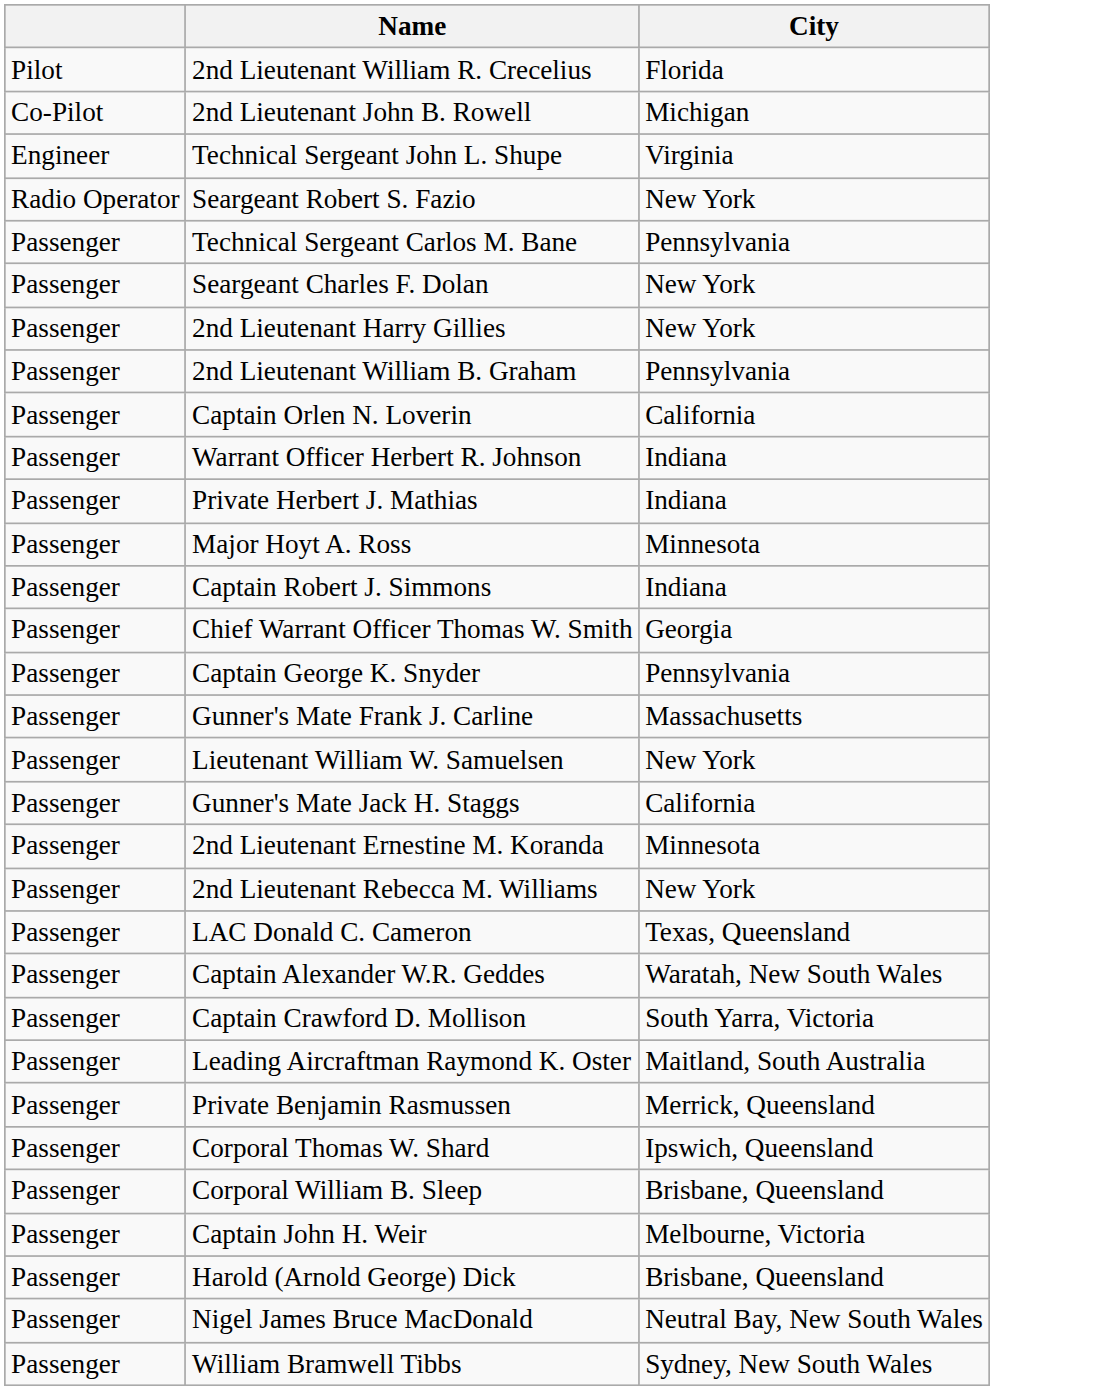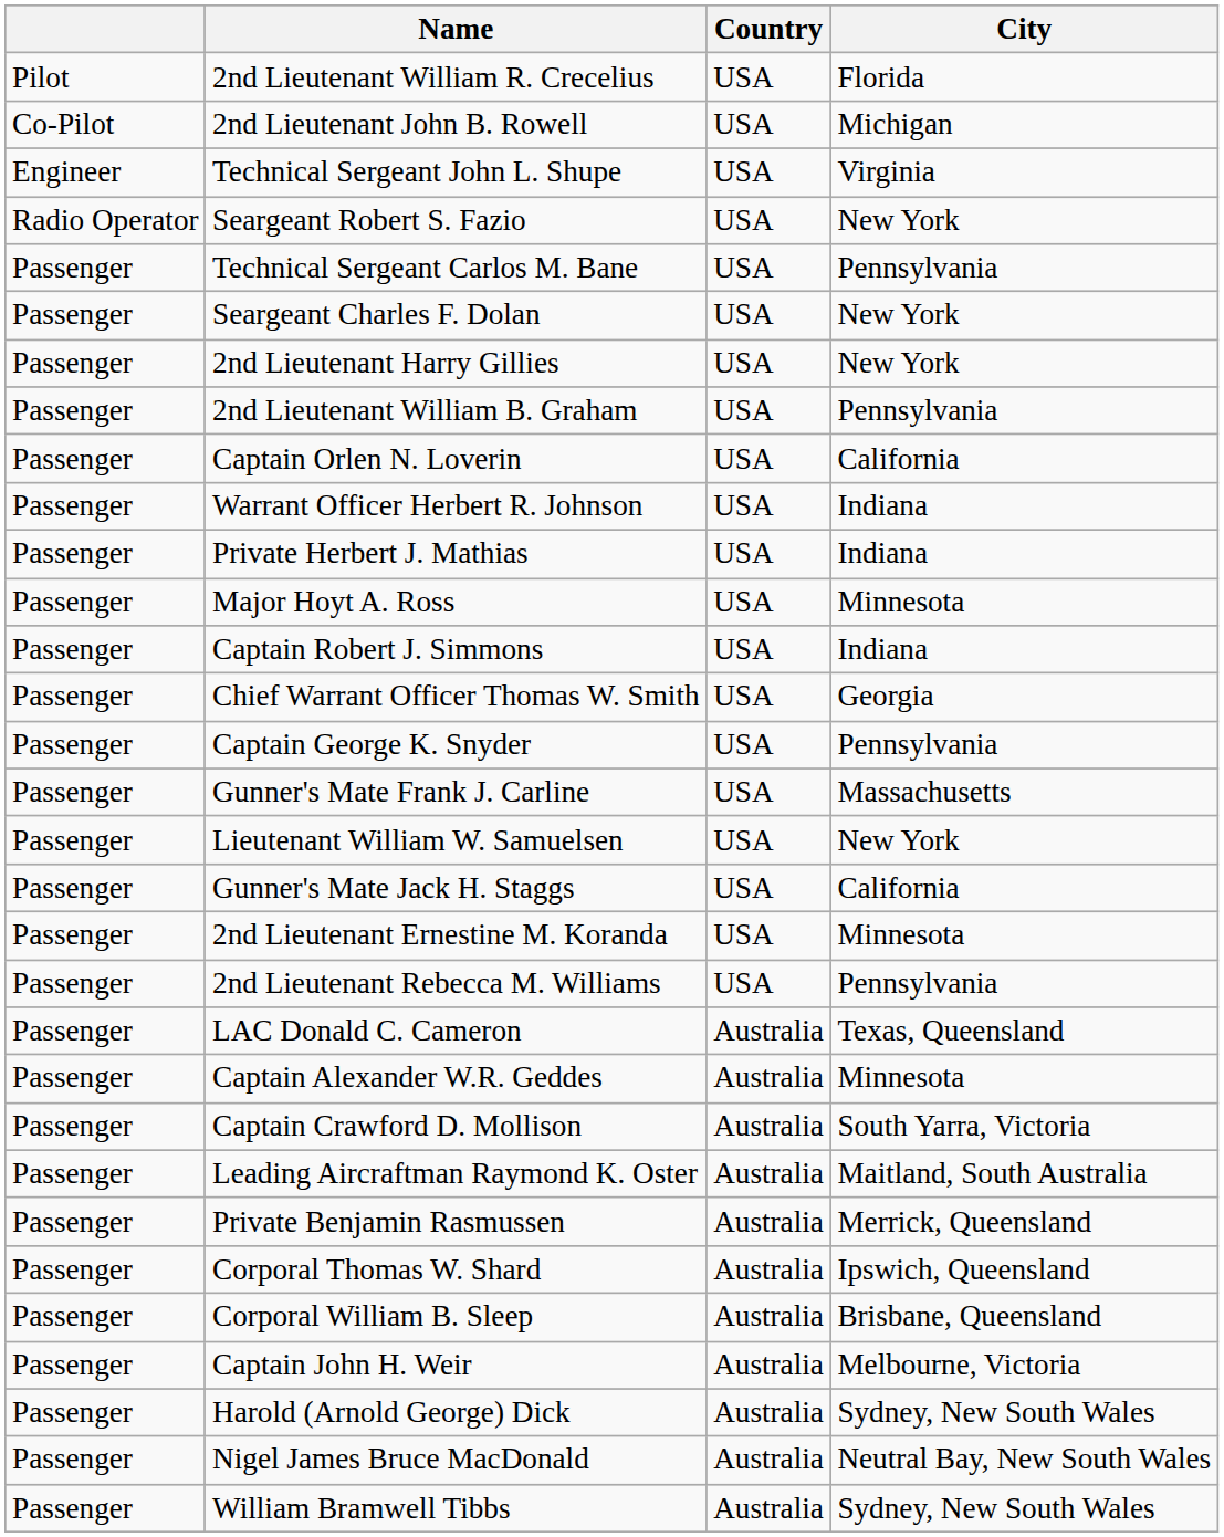+ column: Country | USA | USA | USA | USA | USA | USA | USA | USA | USA | USA | USA | USA | USA | USA | USA | USA | USA | USA | USA | USA | Australia | Australia | Australia | Australia | Australia | Australia | Australia | Australia | Australia | Australia | Australia
2nd Lieutenant Rebecca M. Williams | City: New York -> Pennsylvania
Captain Alexander W.R. Geddes | City: Waratah, New South Wales -> Minnesota
Harold (Arnold George) Dick | City: Brisbane, Queensland -> Sydney, New South Wales
